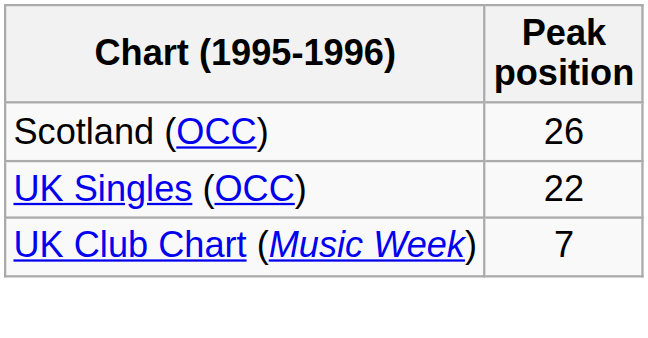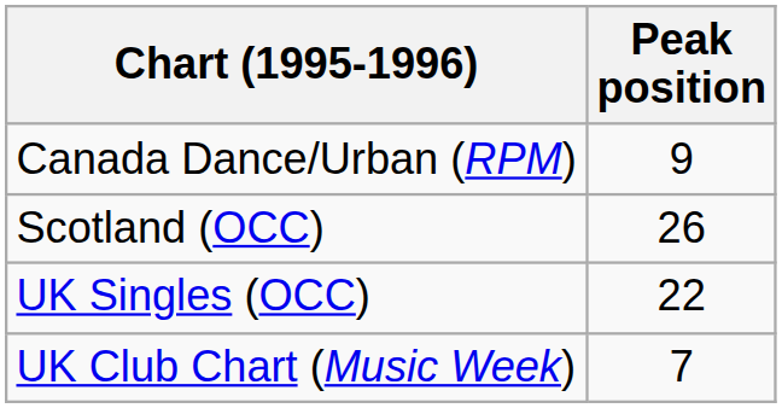+ row: Canada Dance/Urban (RPM) | 9
